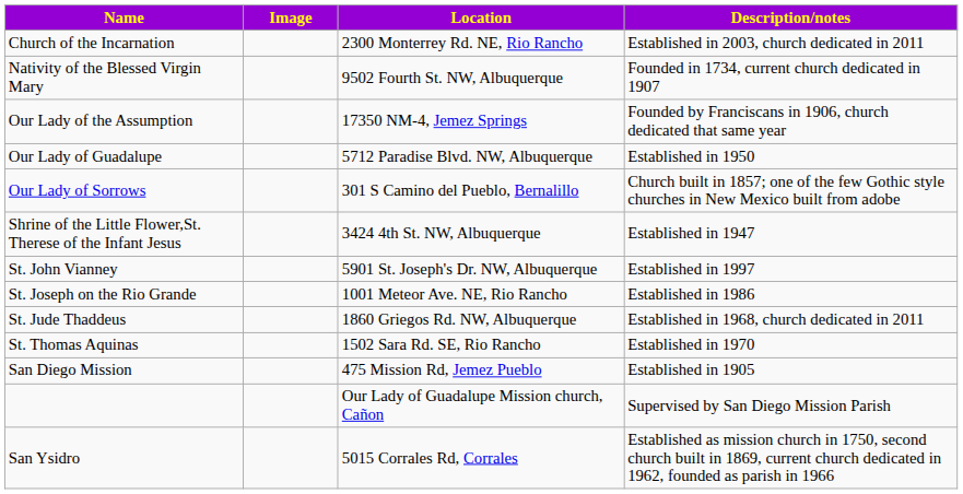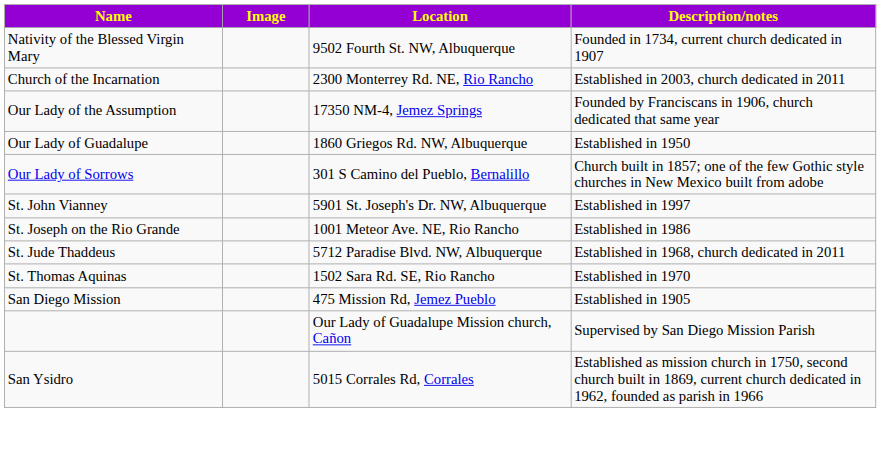rows swapped: Church of the Incarnation <-> Nativity of the Blessed Virgin Mary
Our Lady of Guadalupe | Location: 5712 Paradise Blvd. NW, Albuquerque -> 1860 Griegos Rd. NW, Albuquerque
- row: Shrine of the Little Flower,St. Therese of the Infant Jesus | 3424 4th St. NW, Albuquerque | Established in 1947
St. Jude Thaddeus | Location: 1860 Griegos Rd. NW, Albuquerque -> 5712 Paradise Blvd. NW, Albuquerque
